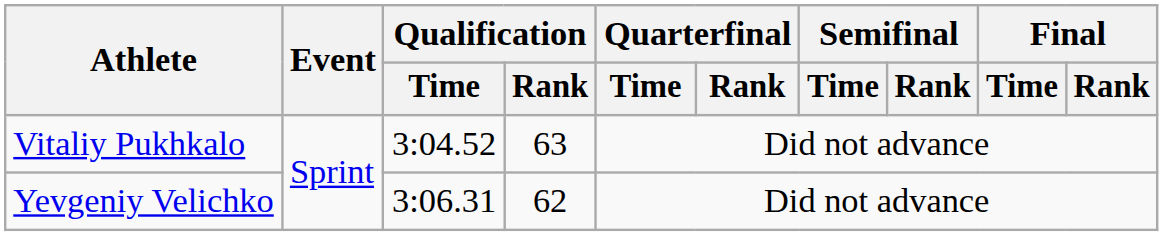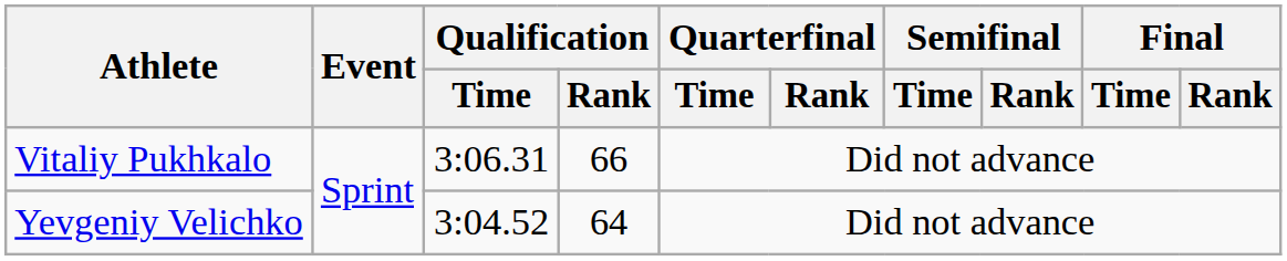Vitaliy Pukhkalo | Qualification / Time: 3:04.52 -> 3:06.31
Vitaliy Pukhkalo | Qualification / Rank: 63 -> 66
Yevgeniy Velichko | Qualification / Time: 3:06.31 -> 3:04.52
Yevgeniy Velichko | Qualification / Rank: 62 -> 64
